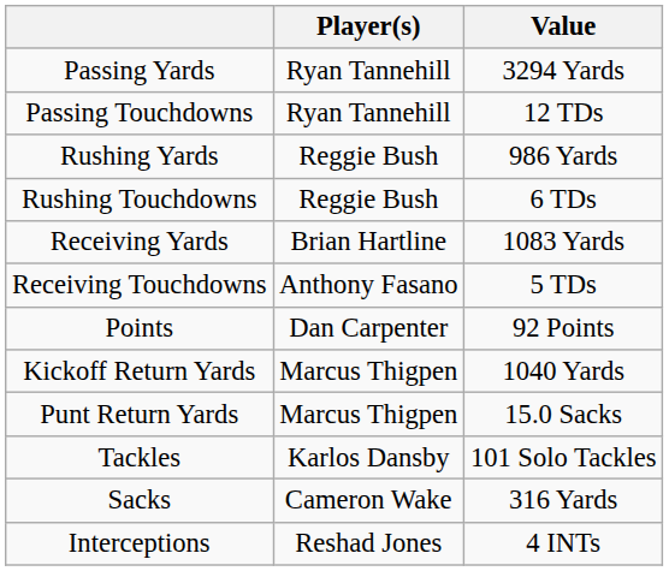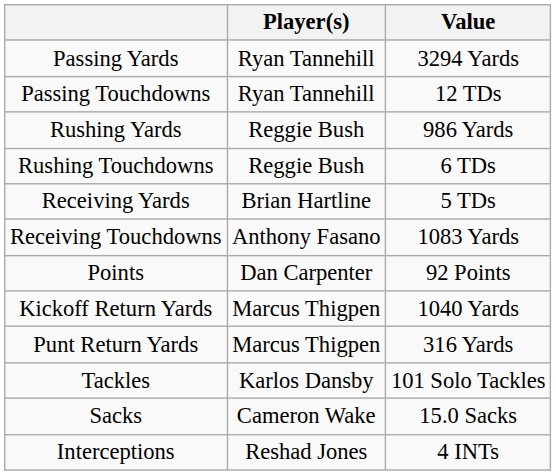Receiving Yards | Value: 1083 Yards -> 5 TDs
Receiving Touchdowns | Value: 5 TDs -> 1083 Yards
Punt Return Yards | Value: 15.0 Sacks -> 316 Yards
Sacks | Value: 316 Yards -> 15.0 Sacks
